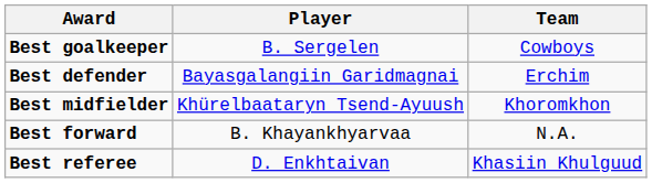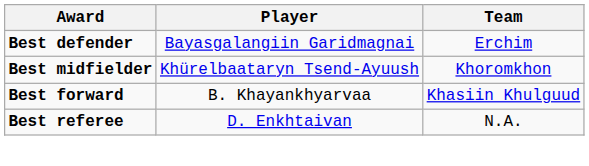- row: Best goalkeeper | B. Sergelen | Cowboys
Best forward | Team: N.A. -> Khasiin Khulguud
Best referee | Team: Khasiin Khulguud -> N.A.
